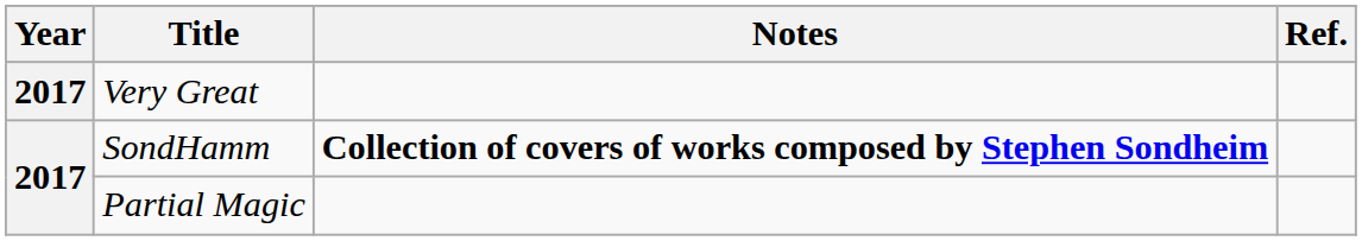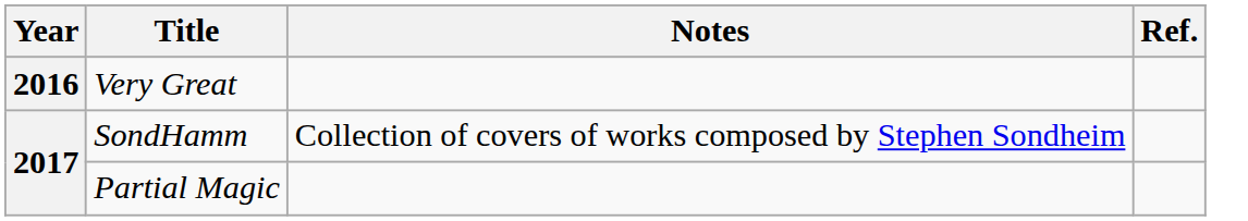Very Great | Year: 2017 -> 2016
SondHamm | Notes: bold -> normal
